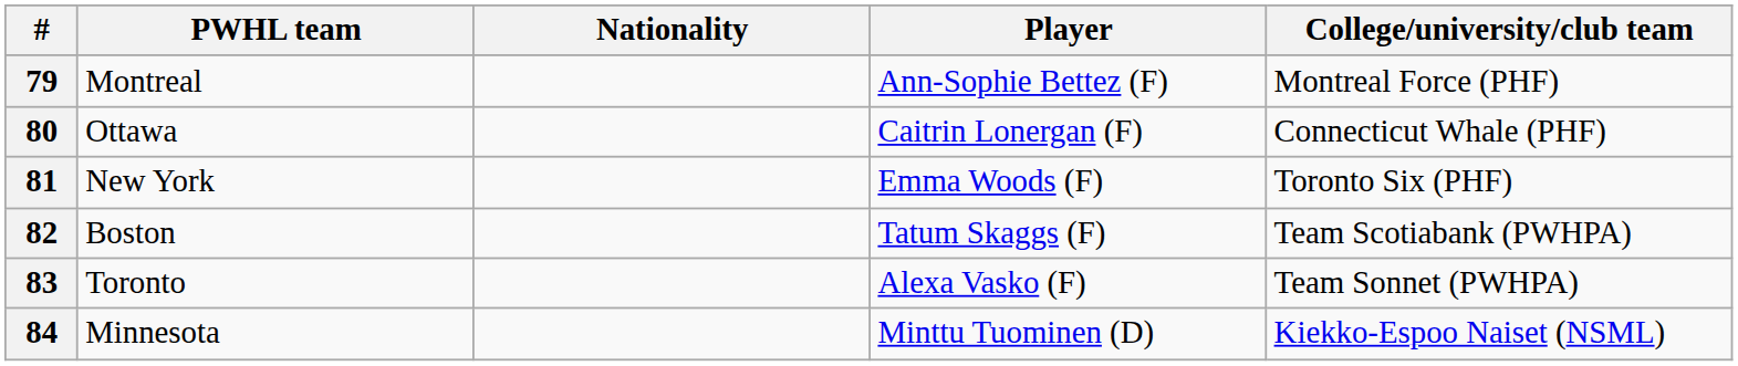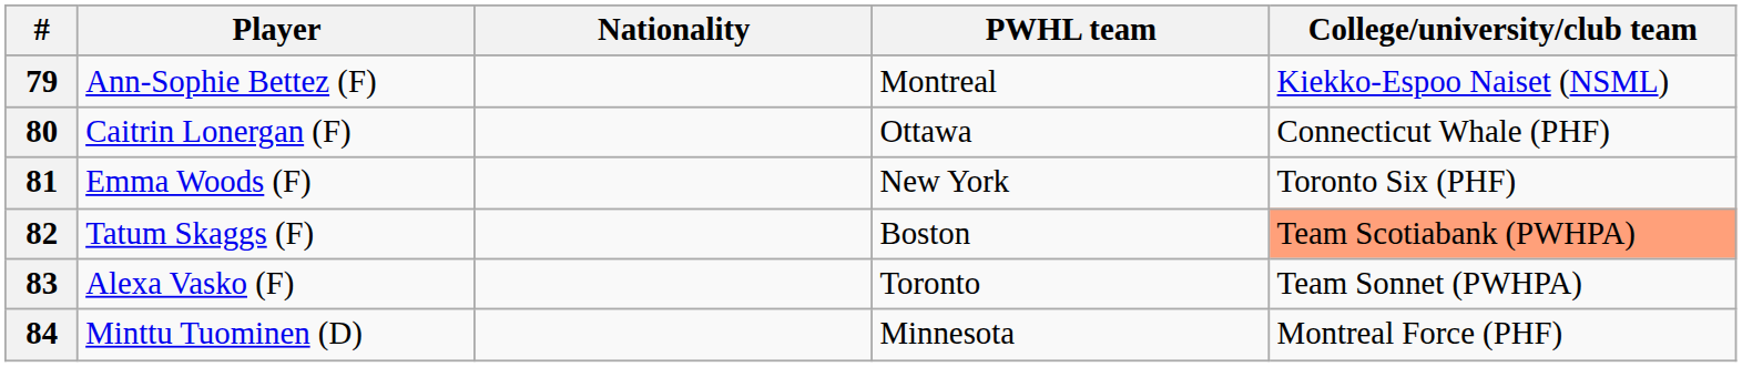columns swapped: Player <-> PWHL team
79 | College/university/club team: Montreal Force (PHF) -> Kiekko-Espoo Naiset (NSML)
82 | College/university/club team: no background -> lightsalmon background
84 | College/university/club team: Kiekko-Espoo Naiset (NSML) -> Montreal Force (PHF)
